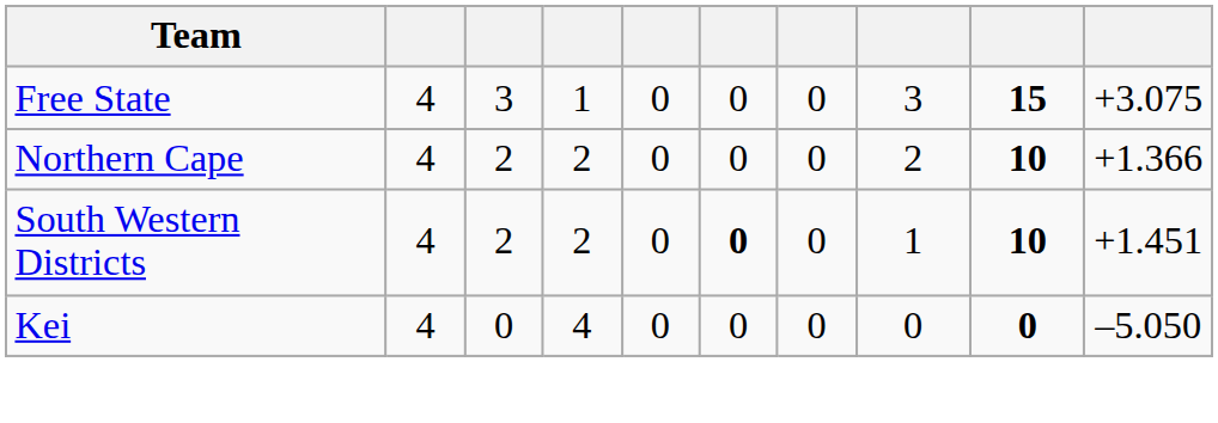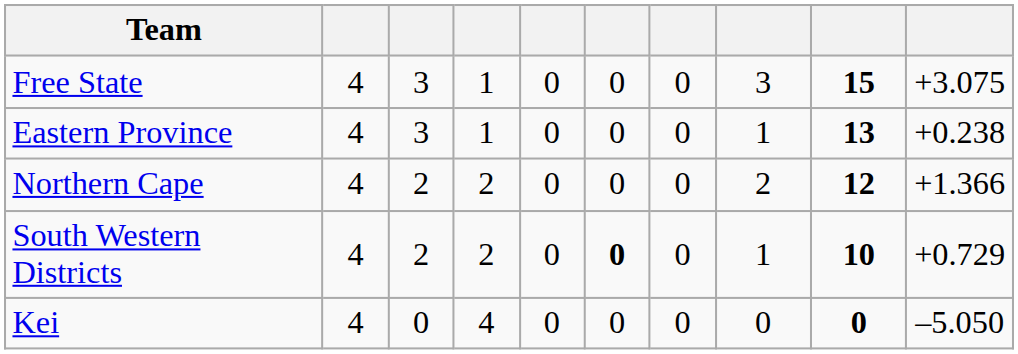+ row: Eastern Province | 4 | 3 | 1 | 0 | 0 | 0 | 1 | 13 | +0.238
Northern Cape | column 9: 10 -> 12
South Western Districts | column 10: +1.451 -> +0.729
